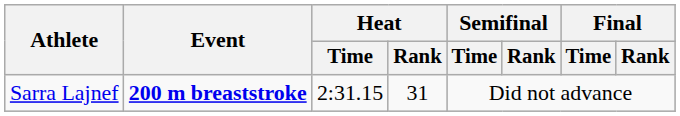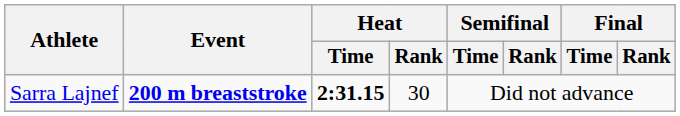Sarra Lajnef | Heat / Time: normal -> bold
Sarra Lajnef | Heat / Rank: 31 -> 30
